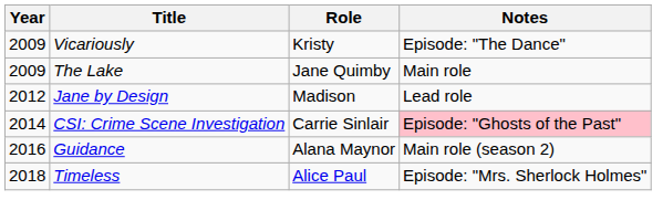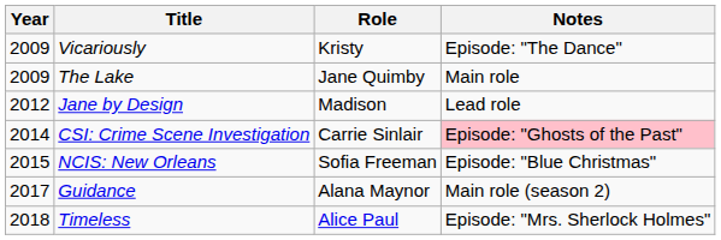+ row: 2015 | NCIS: New Orleans | Sofia Freeman | Episode: "Blue Christmas"
Guidance | Year: 2016 -> 2017
